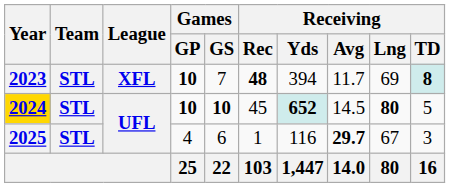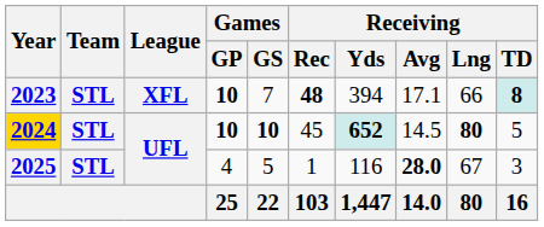2023 | Receiving / Avg: 11.7 -> 17.1
2023 | Receiving / Lng: 69 -> 66
2025 | Games / GS: 6 -> 5
2025 | Receiving / Avg: 29.7 -> 28.0
